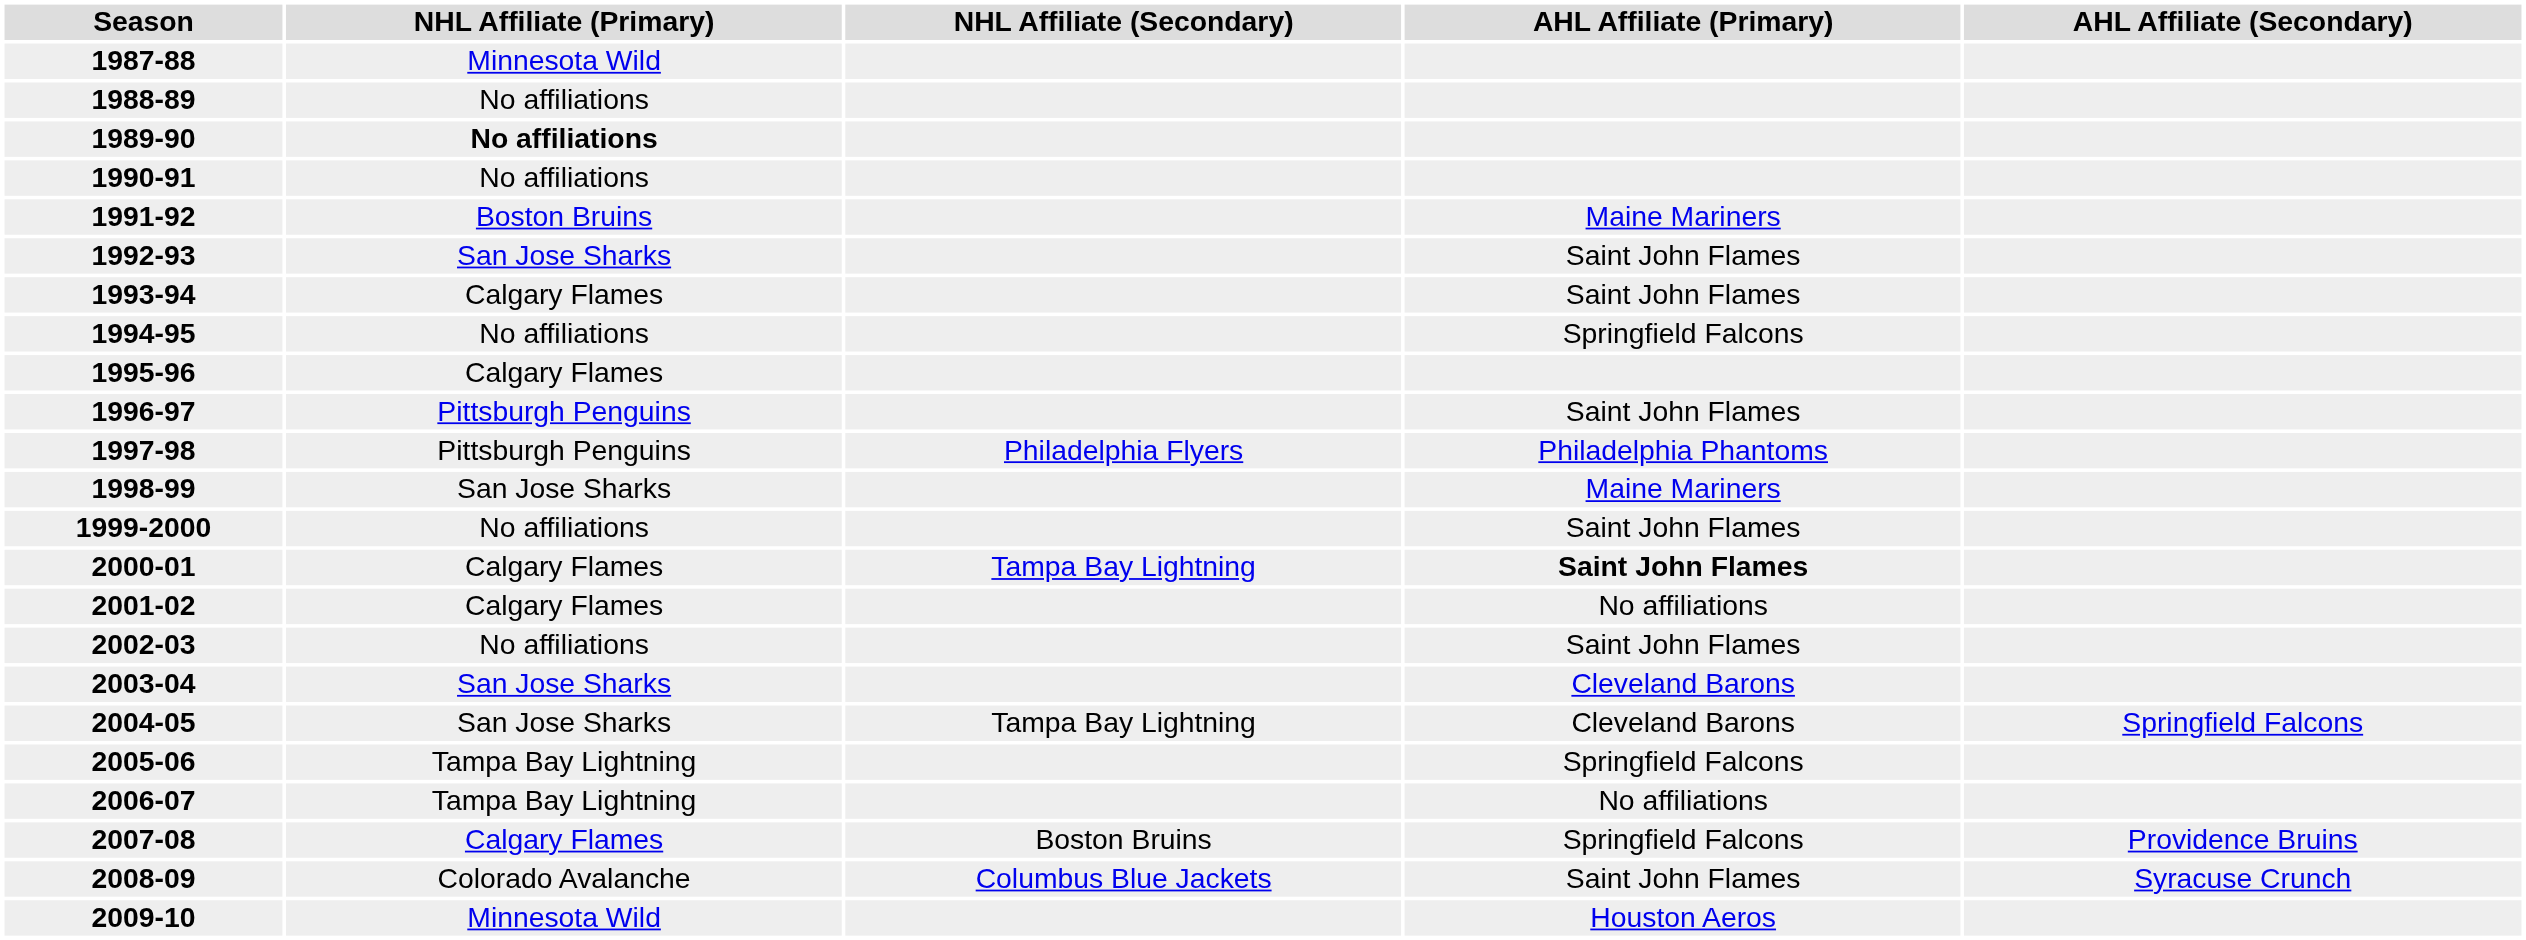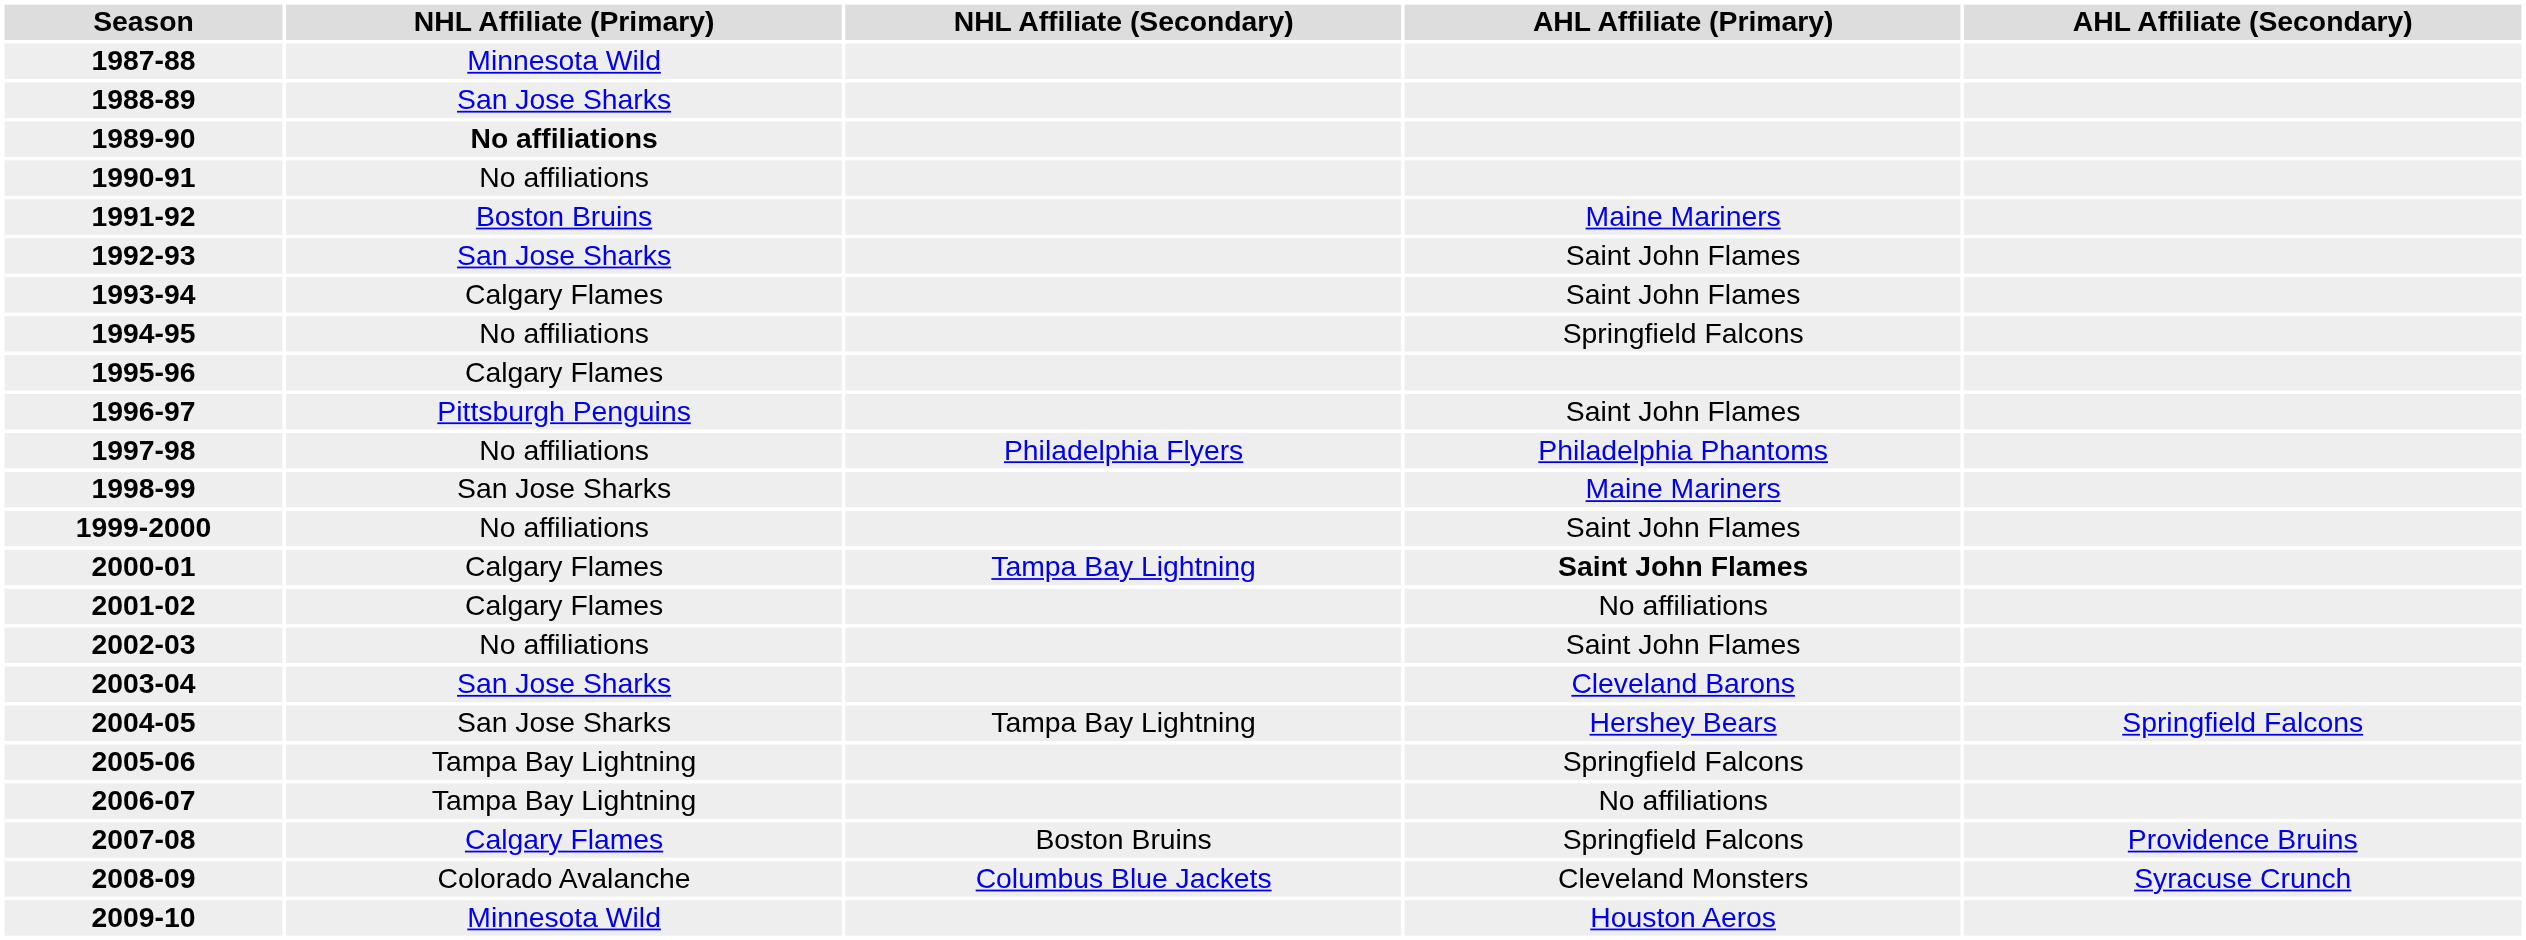1988-89 | NHL Affiliate (Primary): No affiliations -> San Jose Sharks
1997-98 | NHL Affiliate (Primary): Pittsburgh Penguins -> No affiliations
2004-05 | AHL Affiliate (Primary): Cleveland Barons -> Hershey Bears
2008-09 | AHL Affiliate (Primary): Saint John Flames -> Cleveland Monsters
